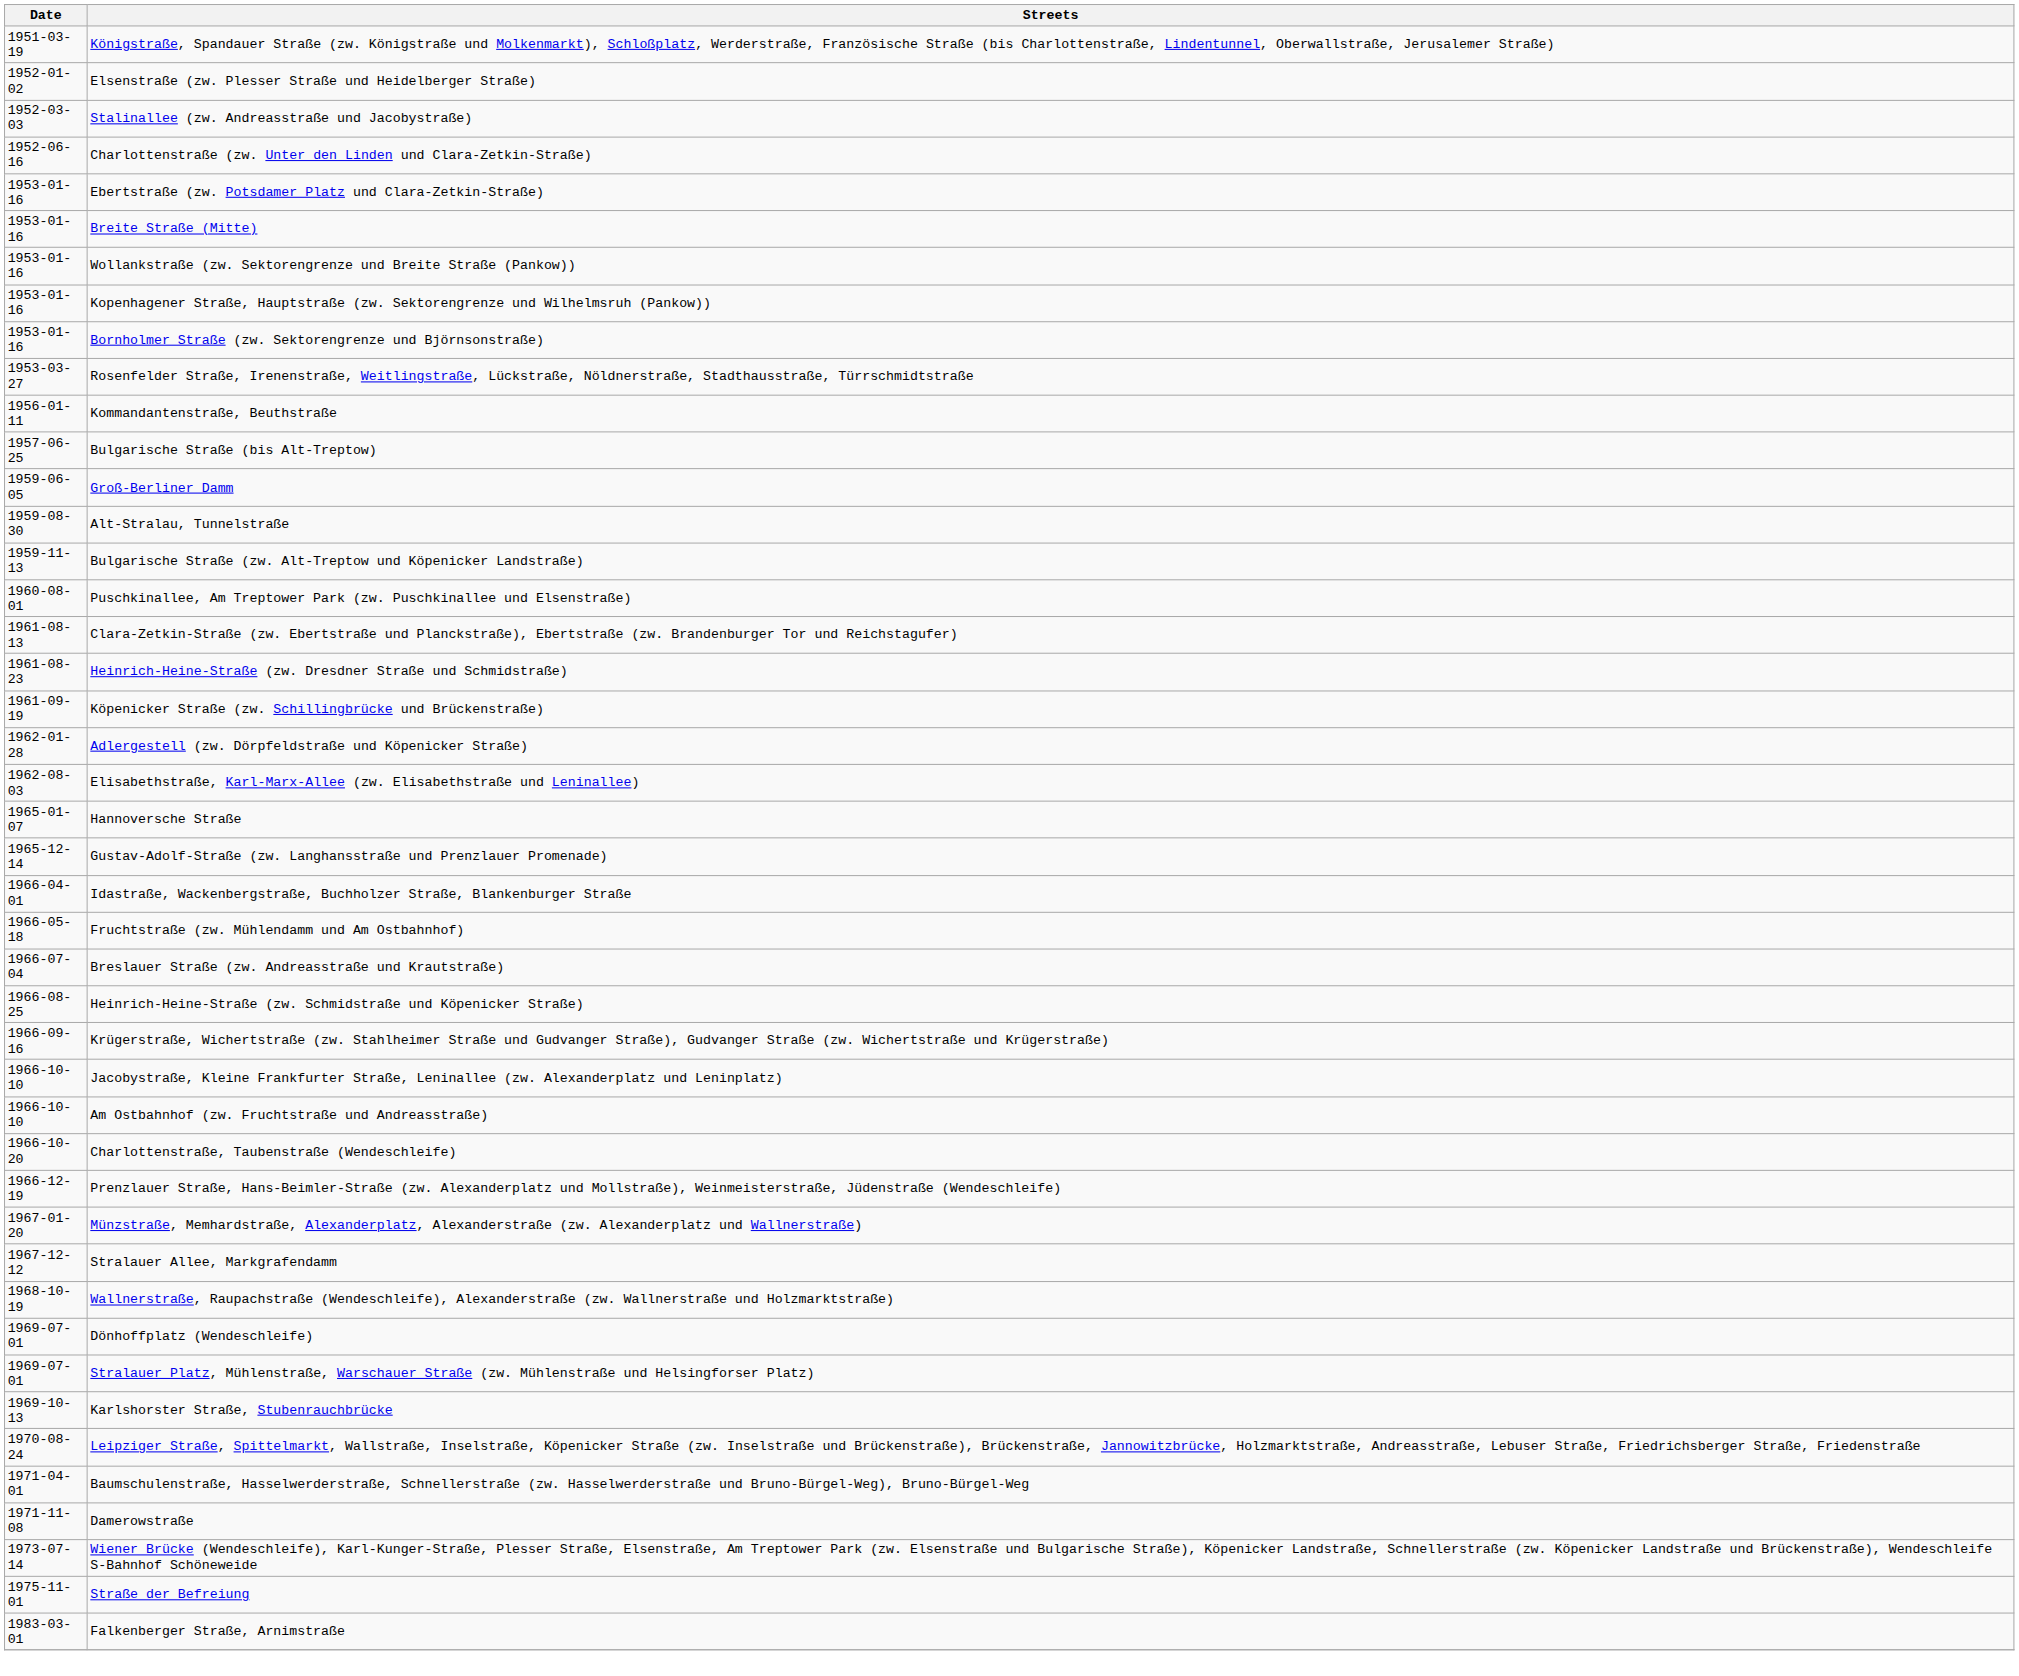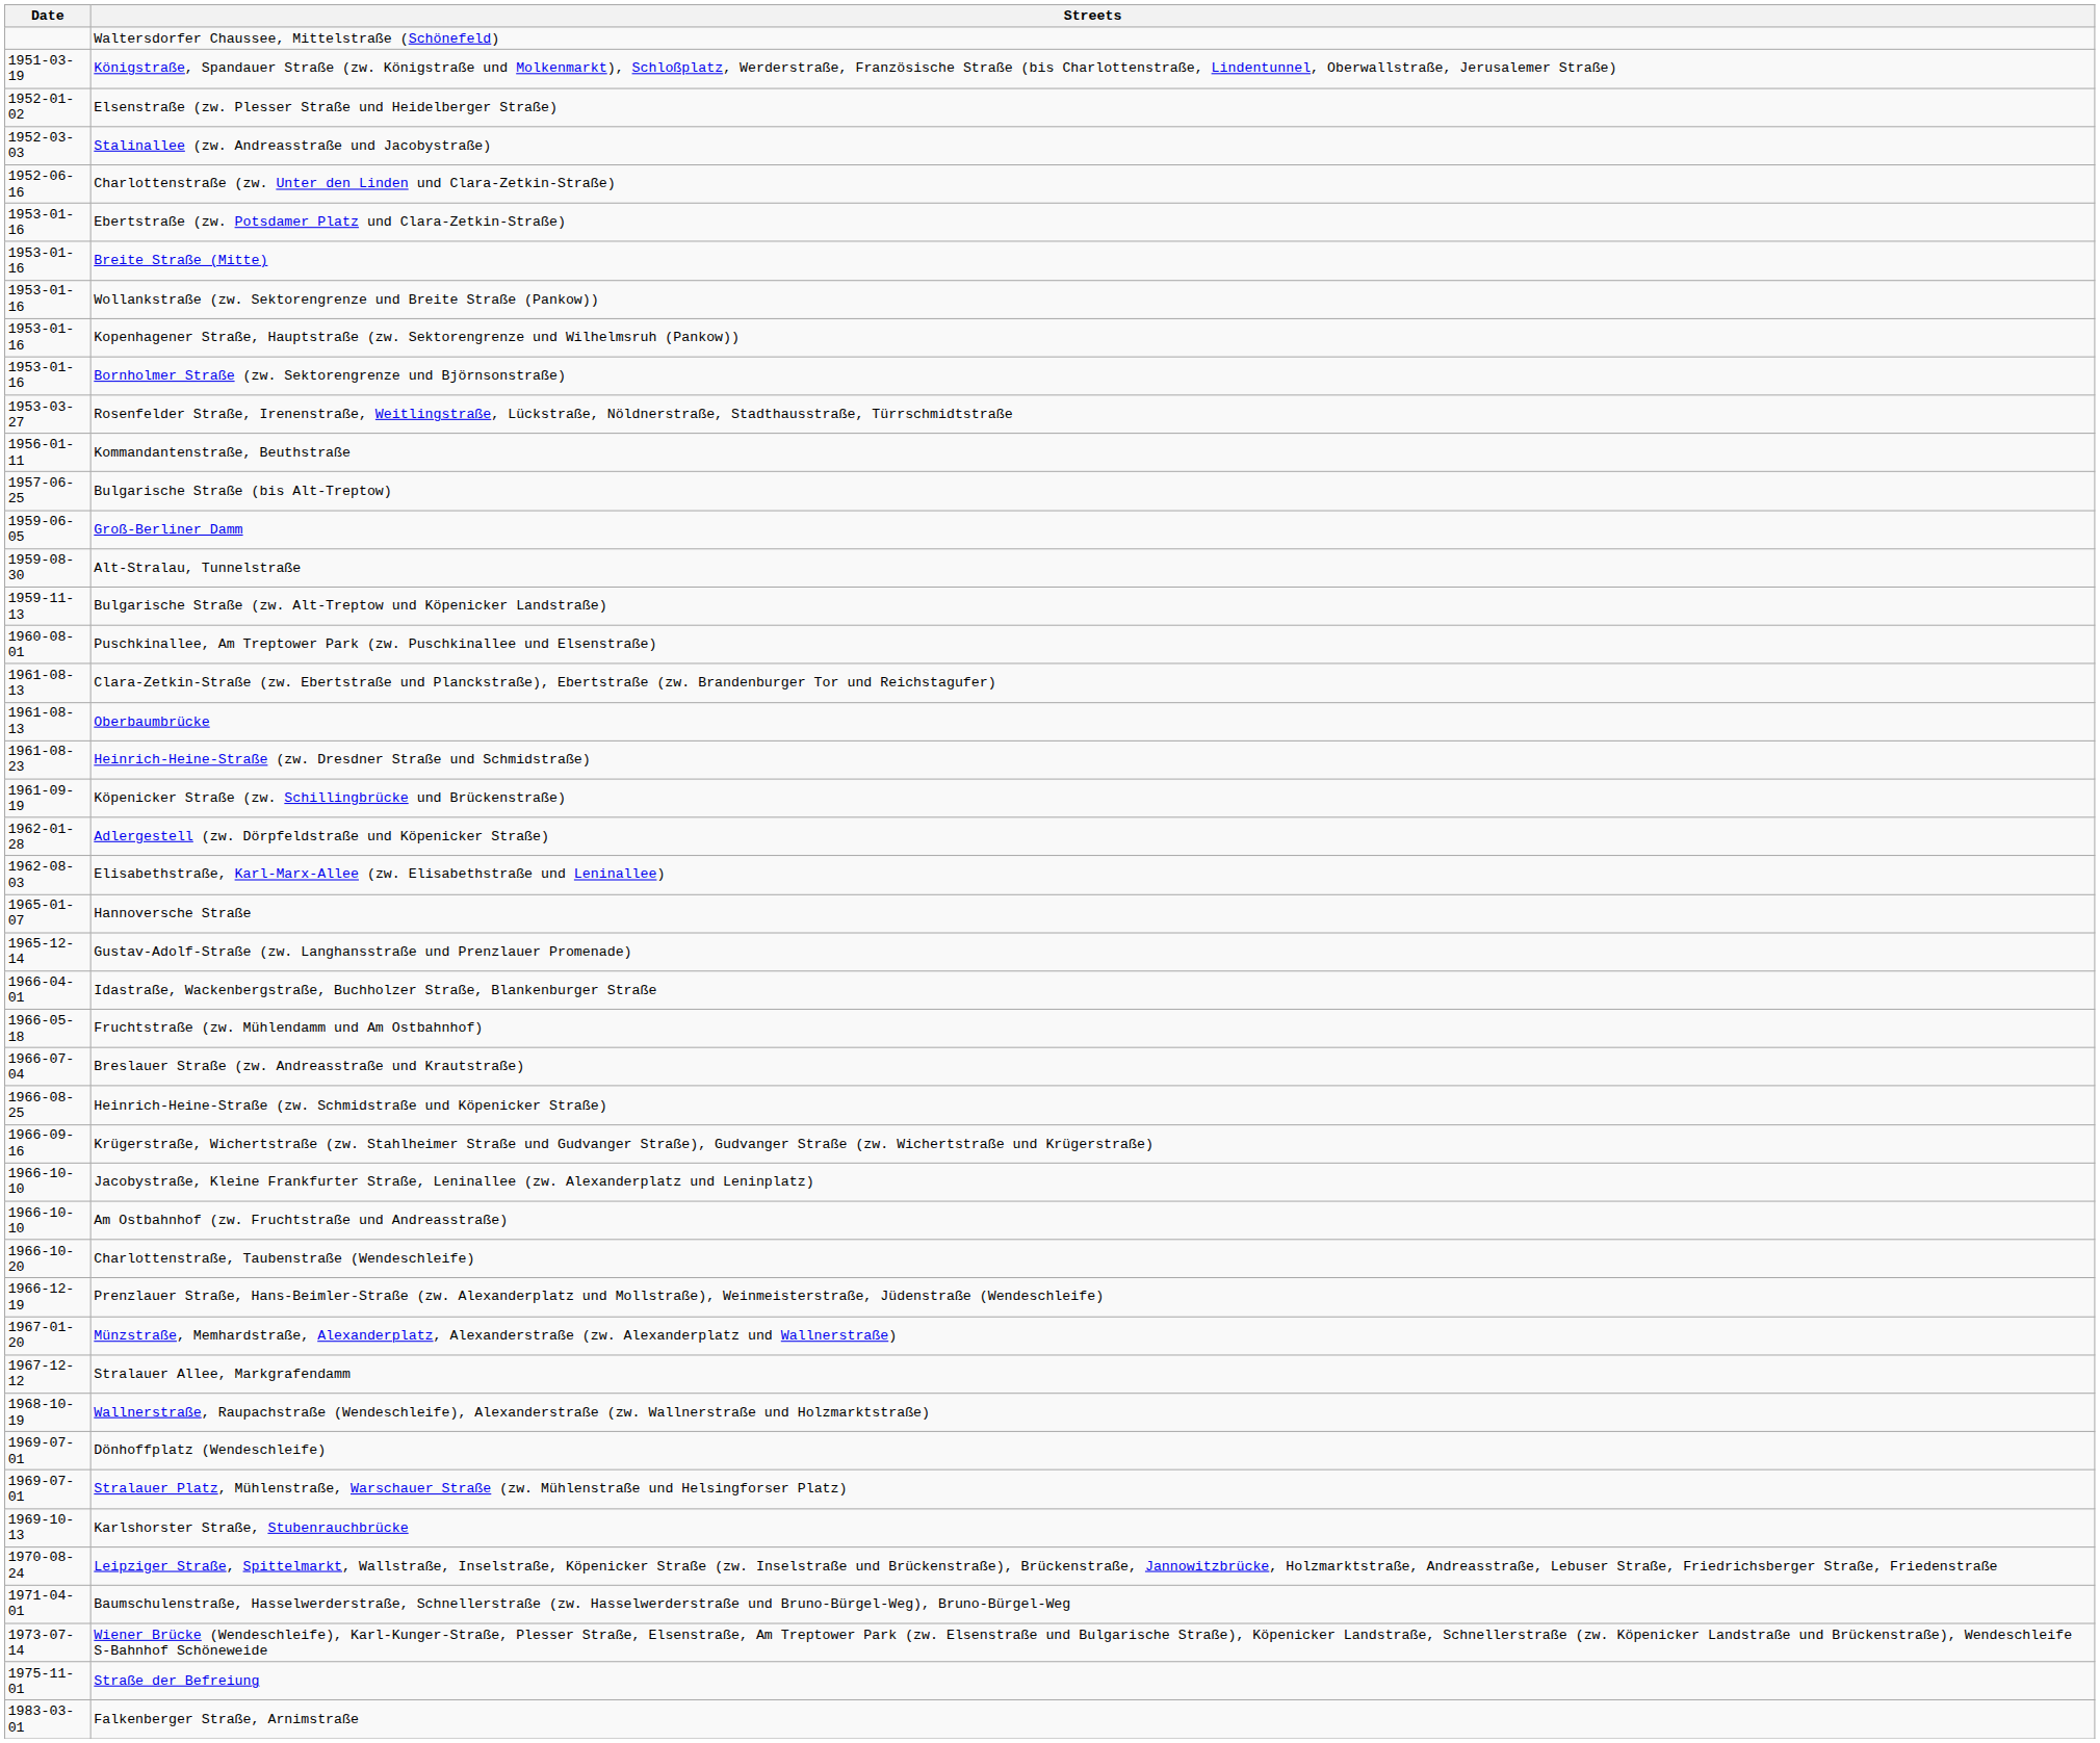+ row: Waltersdorfer Chaussee, Mittelstraße (Schönefeld)
+ row: 1961-08-13 | Oberbaumbrücke
- row: 1971-11-08 | Damerowstraße
